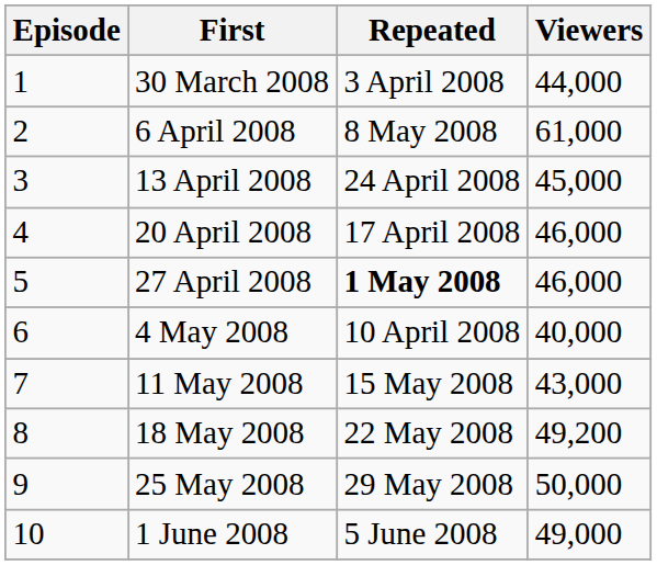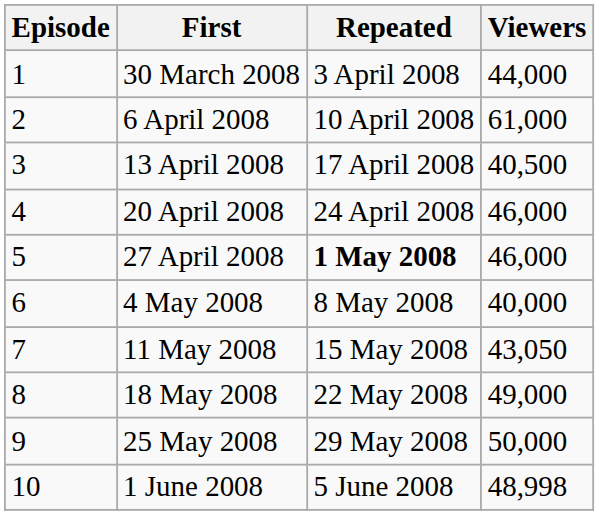6 April 2008 | Repeated: 8 May 2008 -> 10 April 2008
13 April 2008 | Repeated: 24 April 2008 -> 17 April 2008
13 April 2008 | Viewers: 45,000 -> 40,500
20 April 2008 | Repeated: 17 April 2008 -> 24 April 2008
4 May 2008 | Repeated: 10 April 2008 -> 8 May 2008
11 May 2008 | Viewers: 43,000 -> 43,050
18 May 2008 | Viewers: 49,200 -> 49,000
1 June 2008 | Viewers: 49,000 -> 48,998
